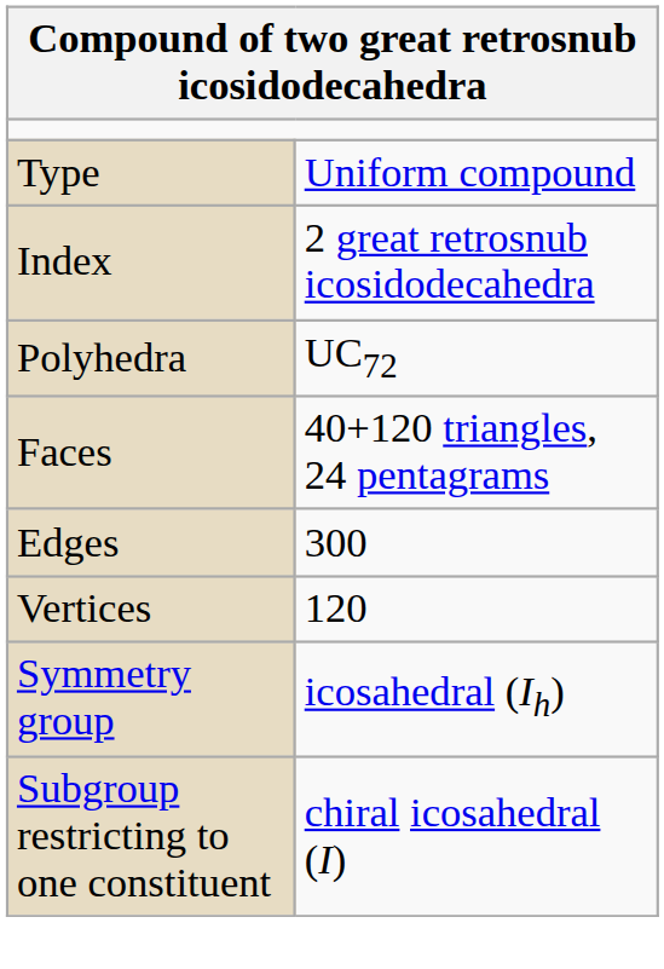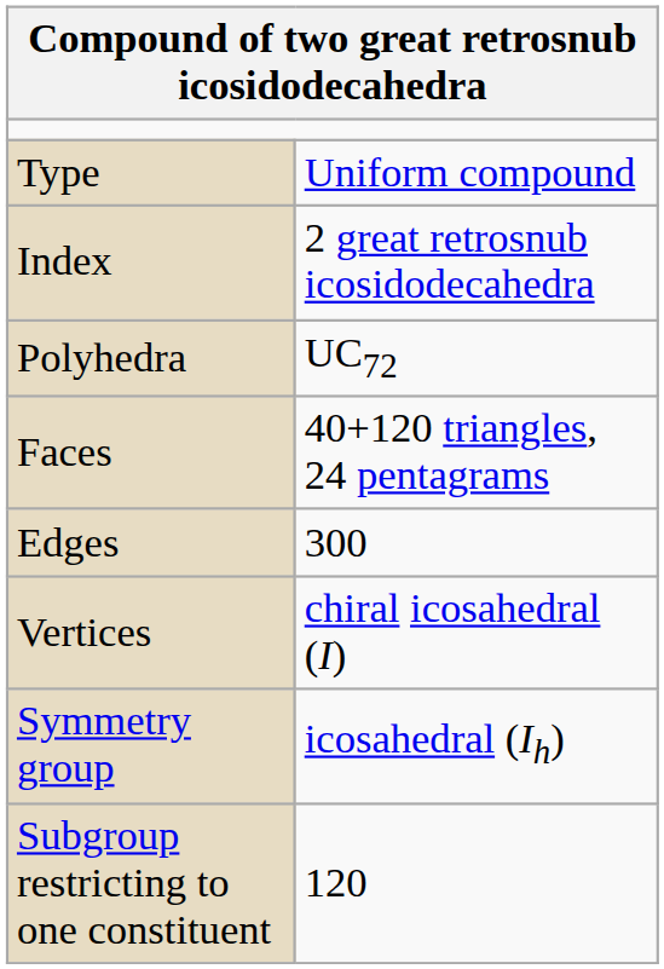Vertices | column 2: 120 -> chiral icosahedral (I)
Subgroup restricting to one constituent | column 2: chiral icosahedral (I) -> 120
